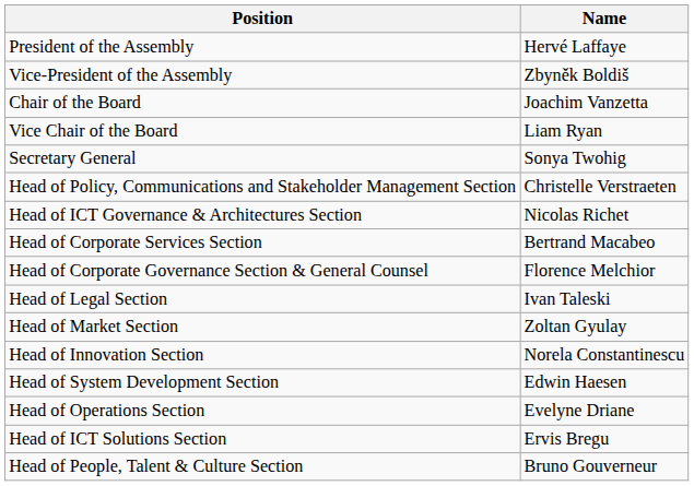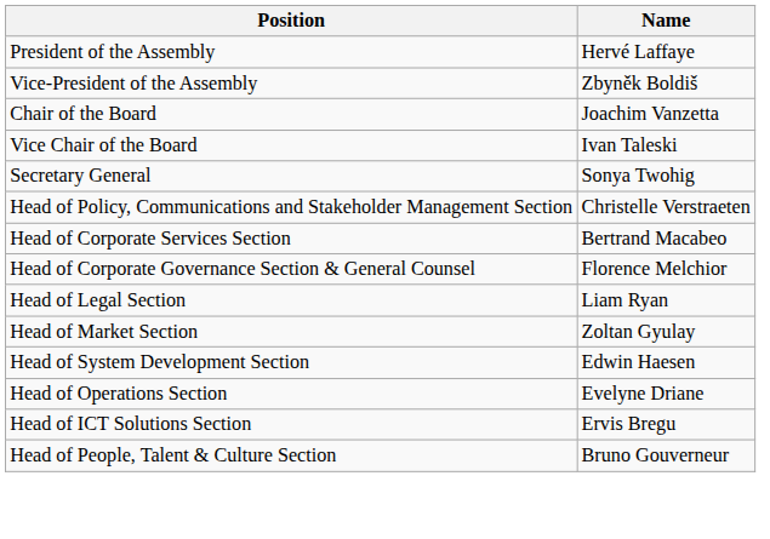Vice Chair of the Board | Name: Liam Ryan -> Ivan Taleski
- row: Head of ICT Governance & Architectures Section | Nicolas Richet
Head of Legal Section | Name: Ivan Taleski -> Liam Ryan
- row: Head of Innovation Section | Norela Constantinescu
